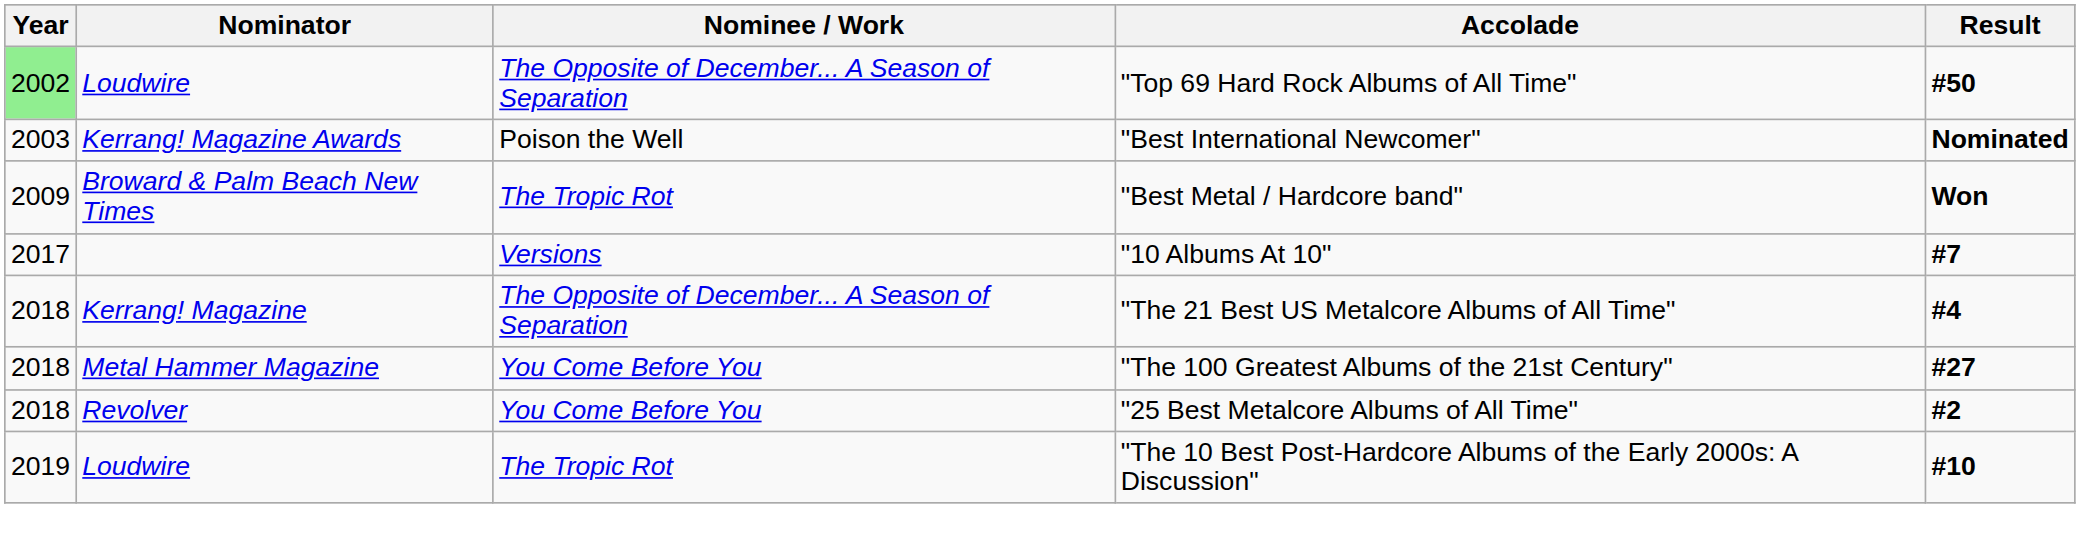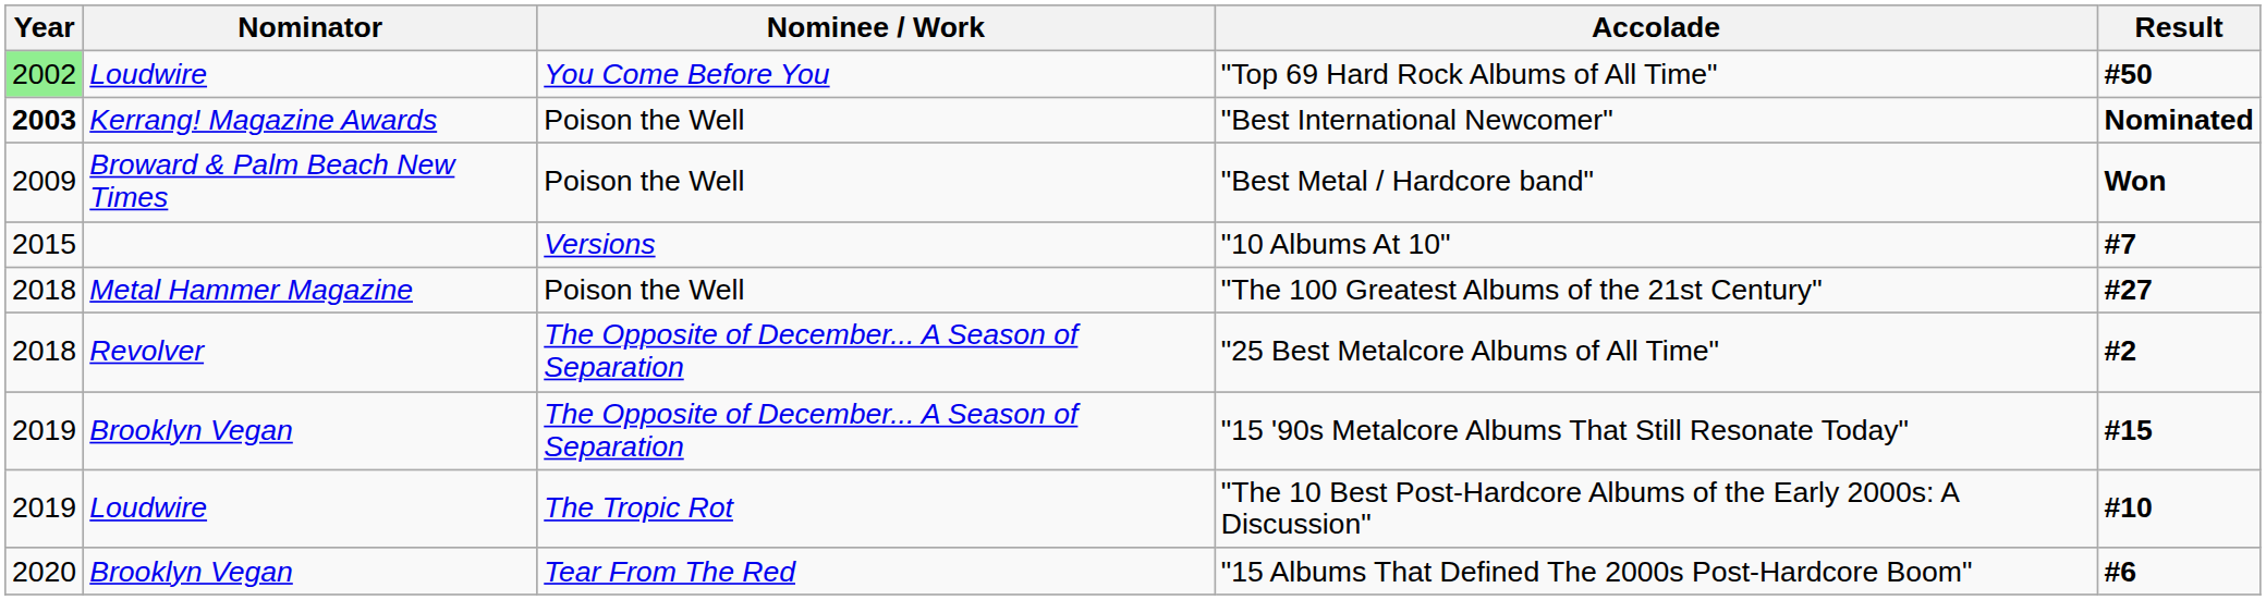"Top 69 Hard Rock Albums of All Time" | Nominee / Work: The Opposite of December... A Season of Separation -> You Come Before You
"Best International Newcomer" | Year: normal -> bold
"Best Metal / Hardcore band" | Nominee / Work: The Tropic Rot -> Poison the Well
"10 Albums At 10" | Year: 2017 -> 2015
- row: 2018 | Kerrang! Magazine | The Opposite of December... A Season of Separation | "The 21 Best US Metalcore Albums of All Time" | #4
"The 100 Greatest Albums of the 21st Century" | Nominee / Work: You Come Before You -> Poison the Well
"25 Best Metalcore Albums of All Time" | Nominee / Work: You Come Before You -> The Opposite of December... A Season of Separation
+ row: 2019 | Brooklyn Vegan | The Opposite of December... A Season of Separation | "15 '90s Metalcore Albums That Still Resonate Today" | #15
+ row: 2020 | Brooklyn Vegan | Tear From The Red | "15 Albums That Defined The 2000s Post-Hardcore Boom" | #6
